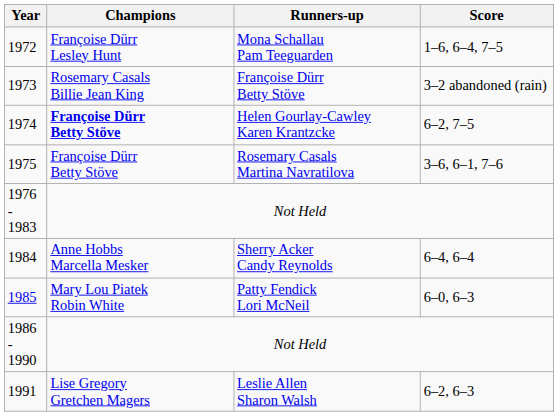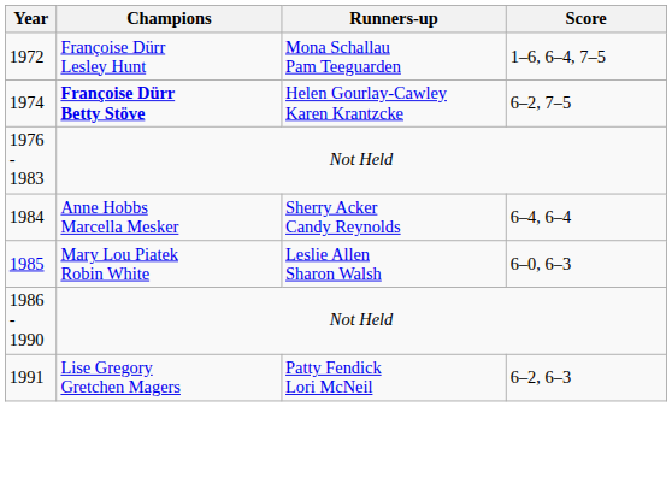- row: 1973 | Rosemary Casals Billie Jean King | Françoise Dürr Betty Stöve | 3–2 abandoned (rain)
- row: 1975 | Françoise Dürr Betty Stöve | Rosemary Casals Martina Navratilova | 3–6, 6–1, 7–6
1985 | Runners-up: Patty Fendick Lori McNeil -> Leslie Allen Sharon Walsh
1991 | Runners-up: Leslie Allen Sharon Walsh -> Patty Fendick Lori McNeil
